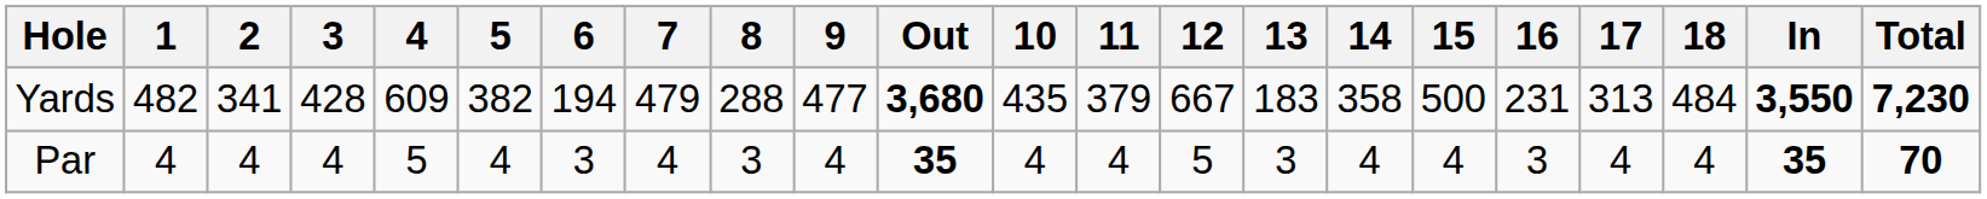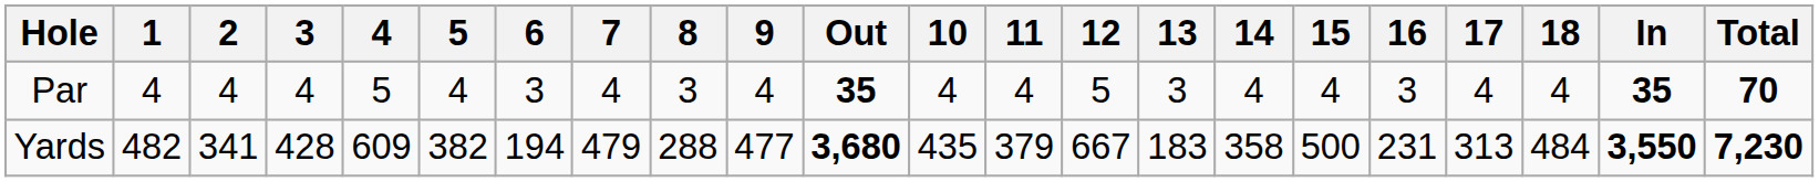rows swapped: Yards <-> Par
